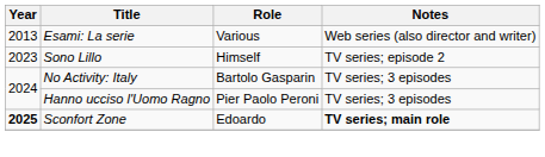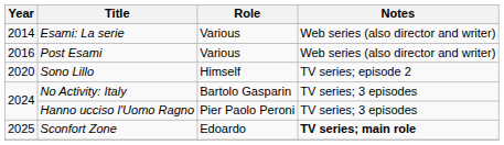Esami: La serie | Year: 2013 -> 2014
+ row: 2016 | Post Esami | Various | Web series (also director and writer)
Sono Lillo | Year: 2023 -> 2020
Sconfort Zone | Year: bold -> normal
